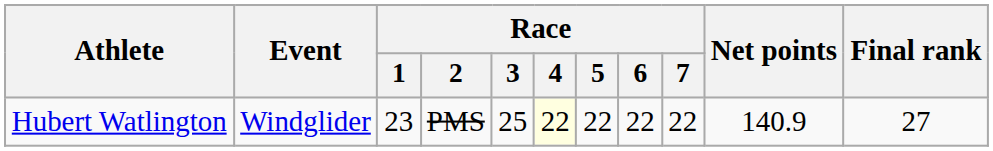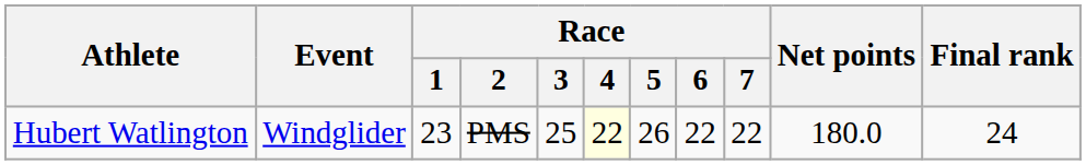Hubert Watlington | Race / 5: 22 -> 26
Hubert Watlington | Net points: 140.9 -> 180.0
Hubert Watlington | Final rank: 27 -> 24
